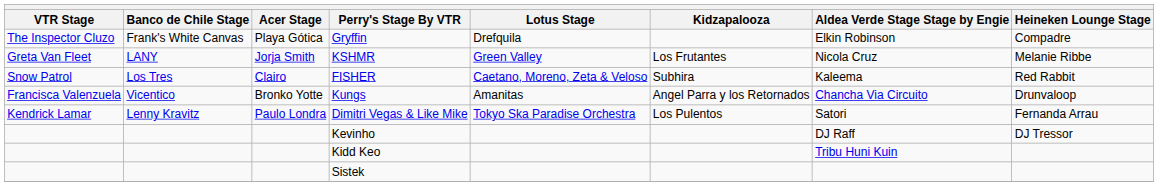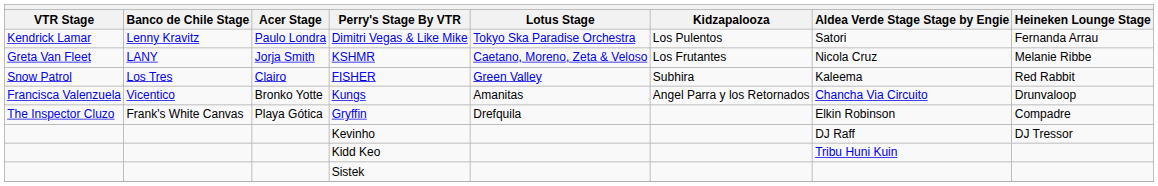rows swapped: Dimitri Vegas & Like Mike <-> Gryffin
KSHMR | Lotus Stage: Green Valley -> Caetano, Moreno, Zeta & Veloso
FISHER | Lotus Stage: Caetano, Moreno, Zeta & Veloso -> Green Valley
